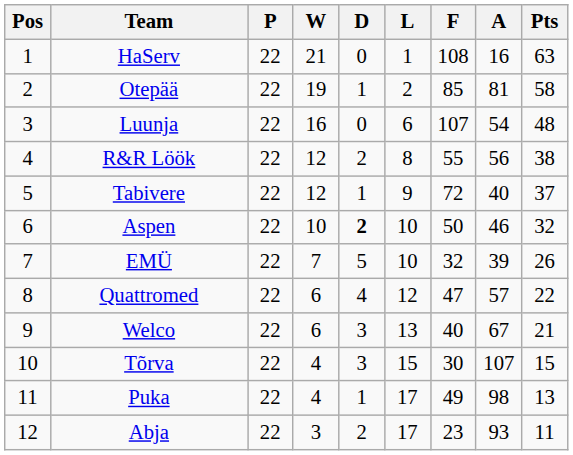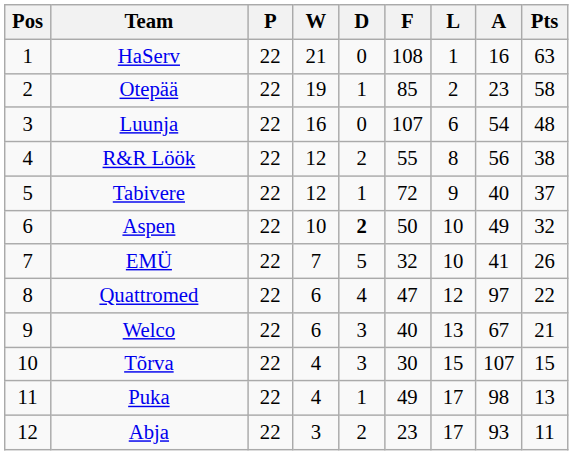columns swapped: L <-> F
Otepää | A: 81 -> 23
Aspen | A: 46 -> 49
EMÜ | A: 39 -> 41
Quattromed | A: 57 -> 97
